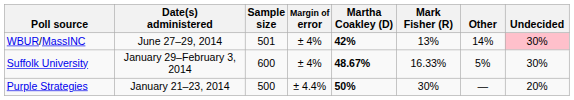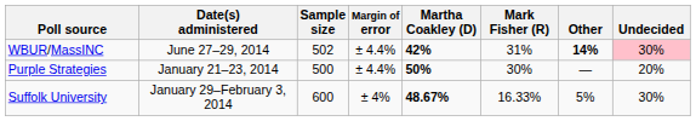WBUR/MassINC | Sample size: 501 -> 502
WBUR/MassINC | Margin of error: ± 4% -> ± 4.4%
WBUR/MassINC | Mark Fisher (R): 13% -> 31%
WBUR/MassINC | Other: normal -> bold
rows swapped: Suffolk University <-> Purple Strategies
